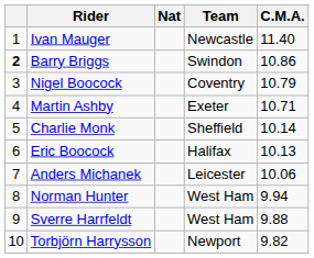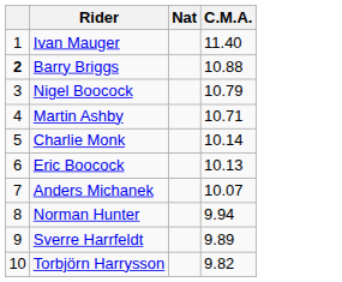- column: Team | Newcastle | Swindon | Coventry | Exeter | Sheffield | Halifax | Leicester | West Ham | West Ham | Newport
Barry Briggs | C.M.A.: 10.86 -> 10.88
Anders Michanek | C.M.A.: 10.06 -> 10.07
Sverre Harrfeldt | C.M.A.: 9.88 -> 9.89
